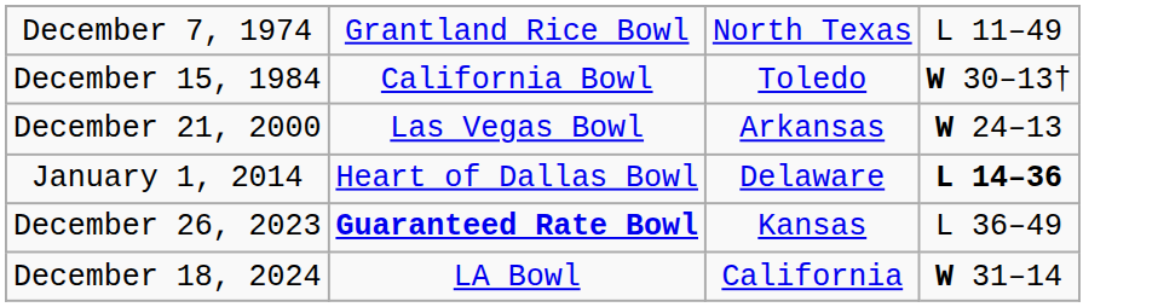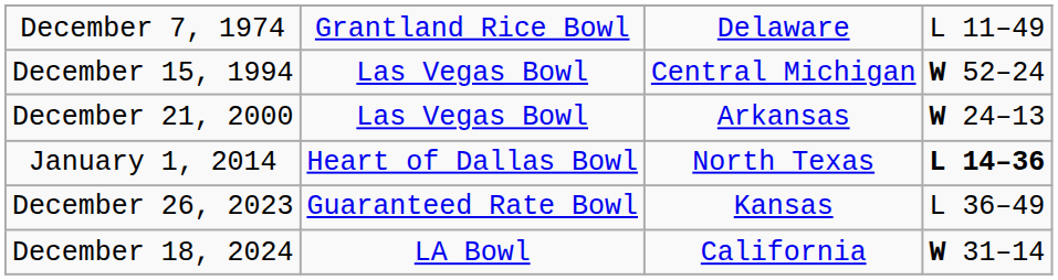December 7, 1974 | column 3: North Texas -> Delaware
- row: December 15, 1984 | California Bowl | Toledo | W 30–13†
+ row: December 15, 1994 | Las Vegas Bowl | Central Michigan | W 52–24
January 1, 2014 | column 3: Delaware -> North Texas
December 26, 2023 | column 2: bold -> normal
